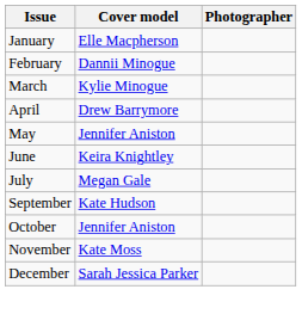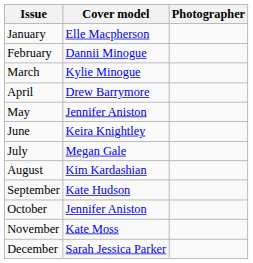+ row: August | Kim Kardashian
